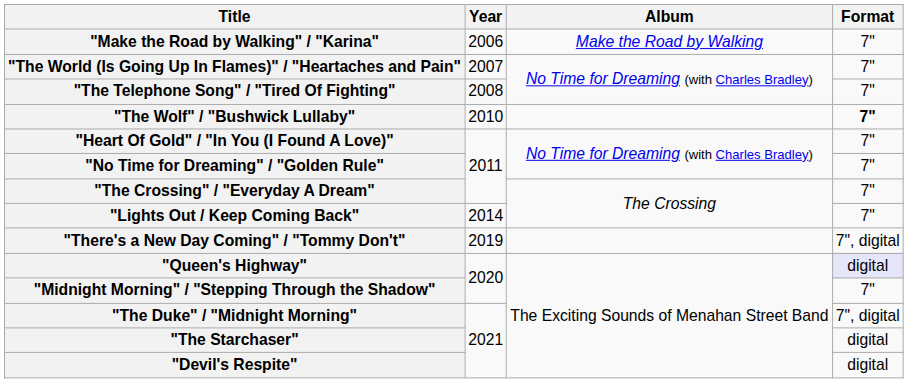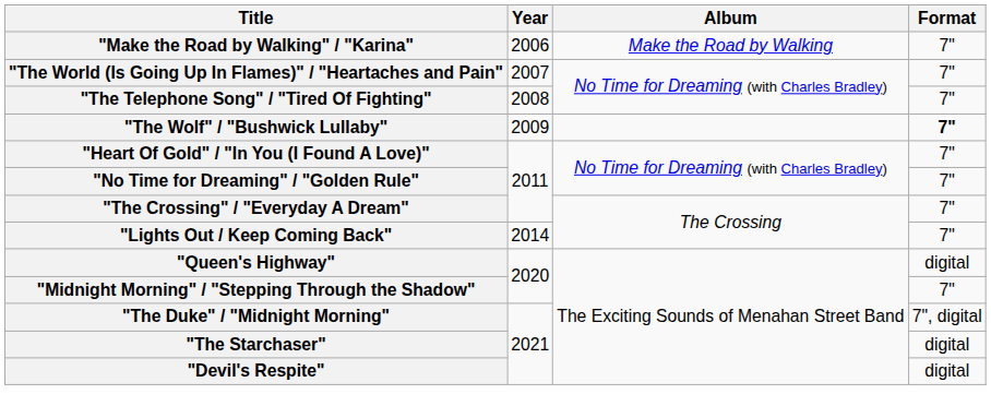"The Wolf" / "Bushwick Lullaby" | Year: 2010 -> 2009
- row: "There's a New Day Coming" / "Tommy Don't" | 2019 | 7", digital
"Queen's Highway" | Format: lavender background -> no background
